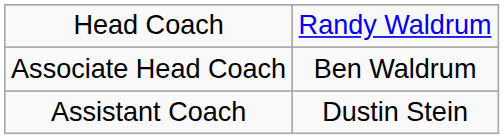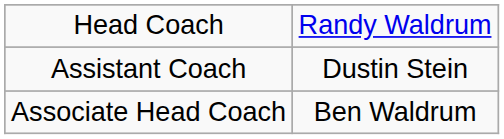rows swapped: Associate Head Coach <-> Assistant Coach
